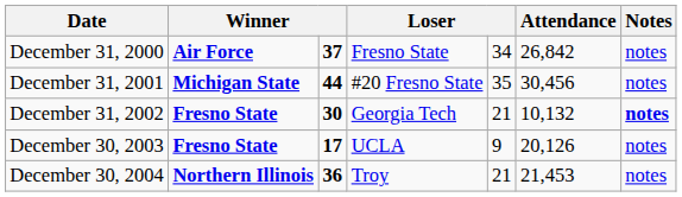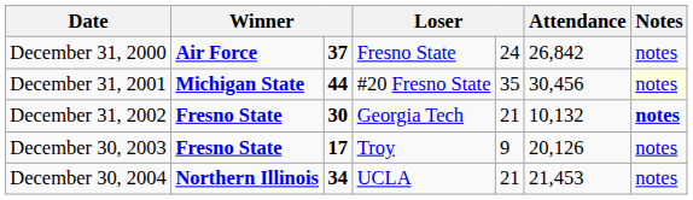December 31, 2000 | column 5: 34 -> 24
December 31, 2001 | Notes: no background -> lightyellow background
December 30, 2003 | column 4: UCLA -> Troy
December 30, 2004 | column 3: 36 -> 34
December 30, 2004 | column 4: Troy -> UCLA
